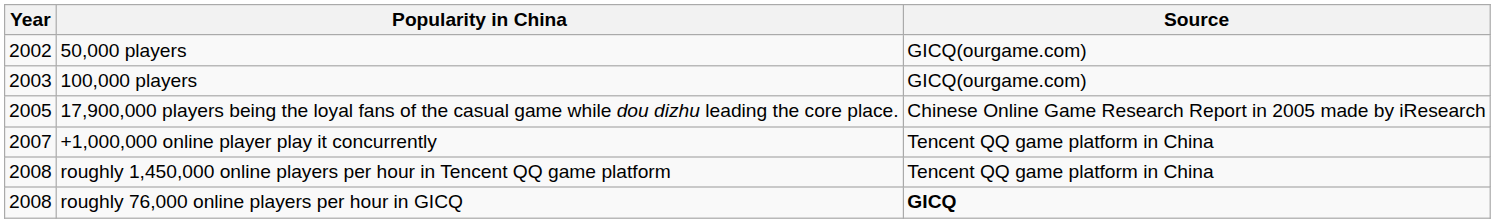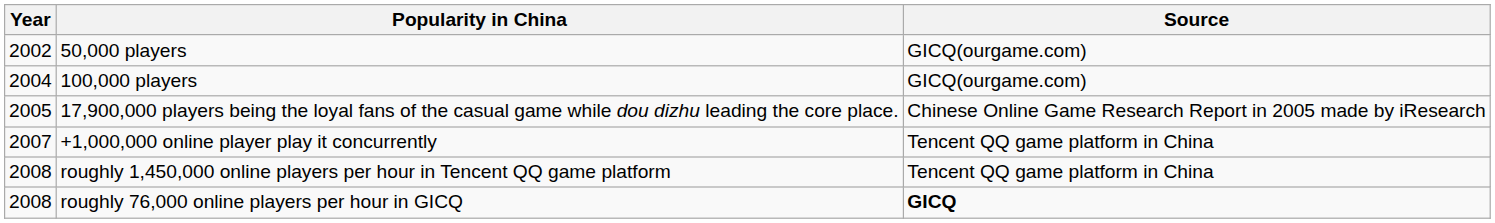100,000 players | Year: 2003 -> 2004
